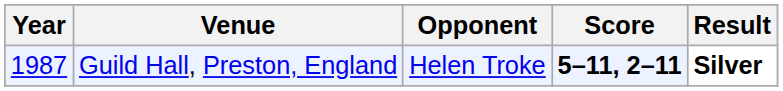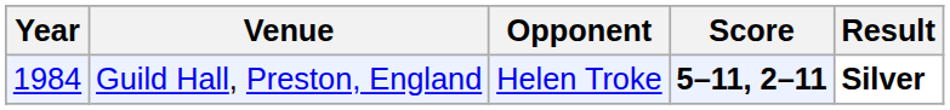Guild Hall, Preston, England | Year: 1987 -> 1984
